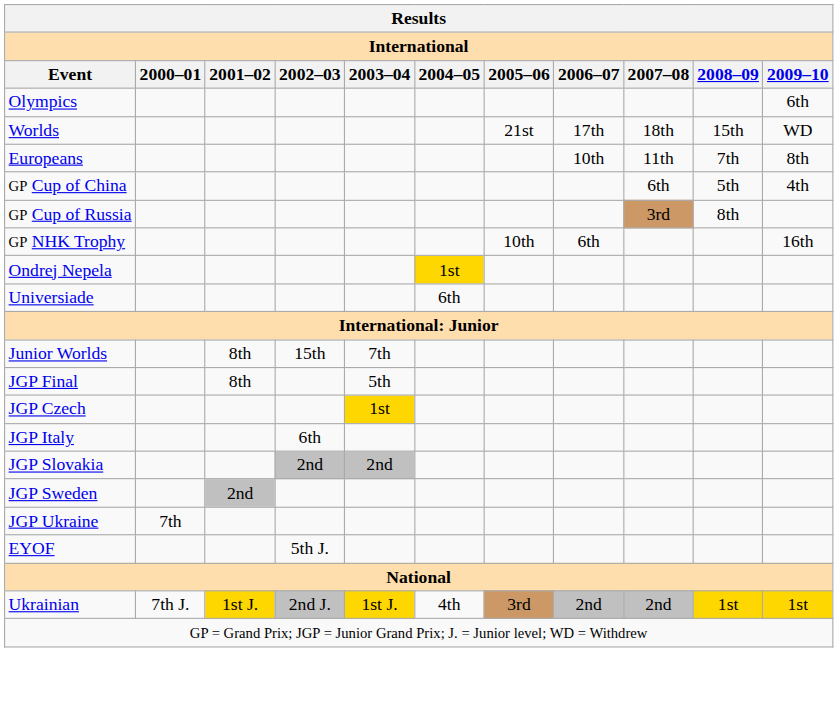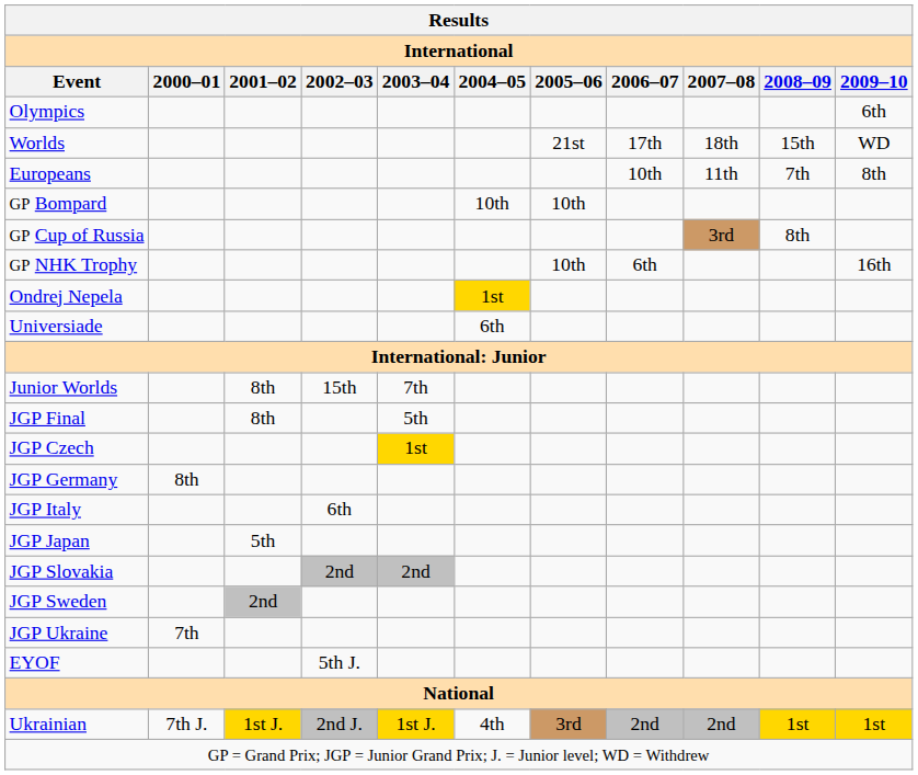+ row: GP Bompard | 10th | 10th
- row: GP Cup of China | 6th | 5th | 4th
+ row: JGP Germany | 8th
+ row: JGP Japan | 5th
